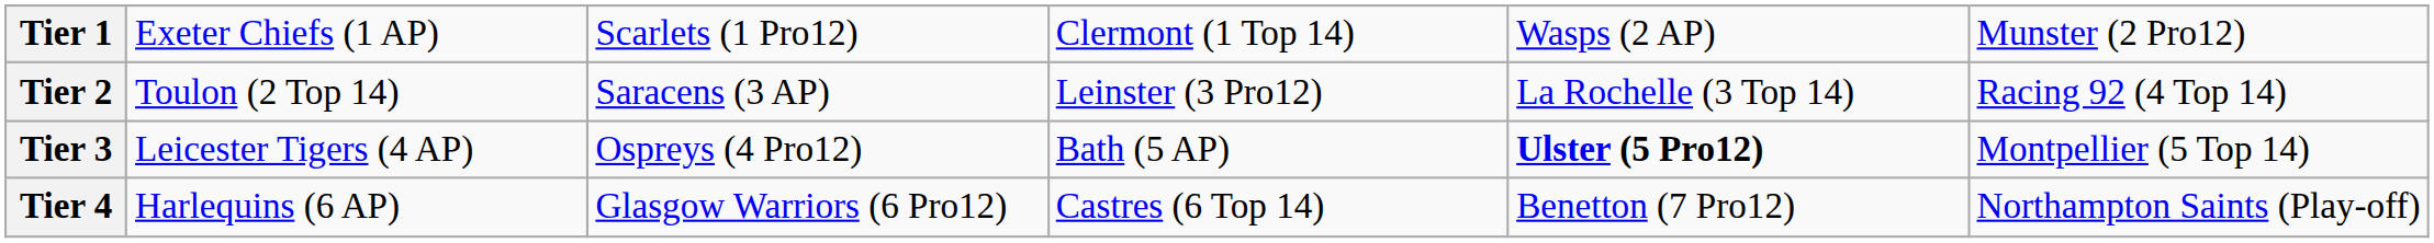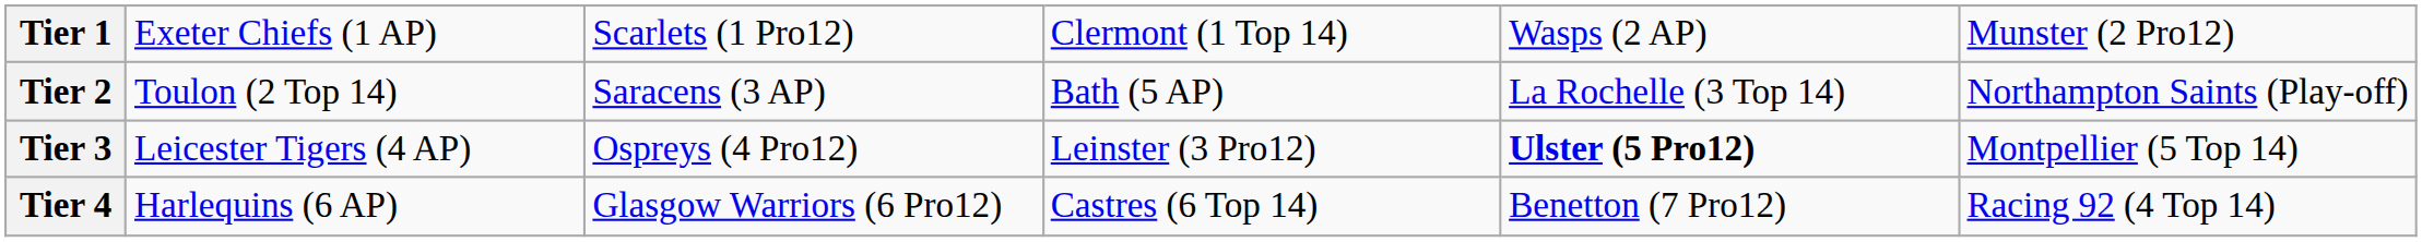Tier 2 | column 4: Leinster (3 Pro12) -> Bath (5 AP)
Tier 2 | column 6: Racing 92 (4 Top 14) -> Northampton Saints (Play-off)
Tier 3 | column 4: Bath (5 AP) -> Leinster (3 Pro12)
Tier 4 | column 6: Northampton Saints (Play-off) -> Racing 92 (4 Top 14)
